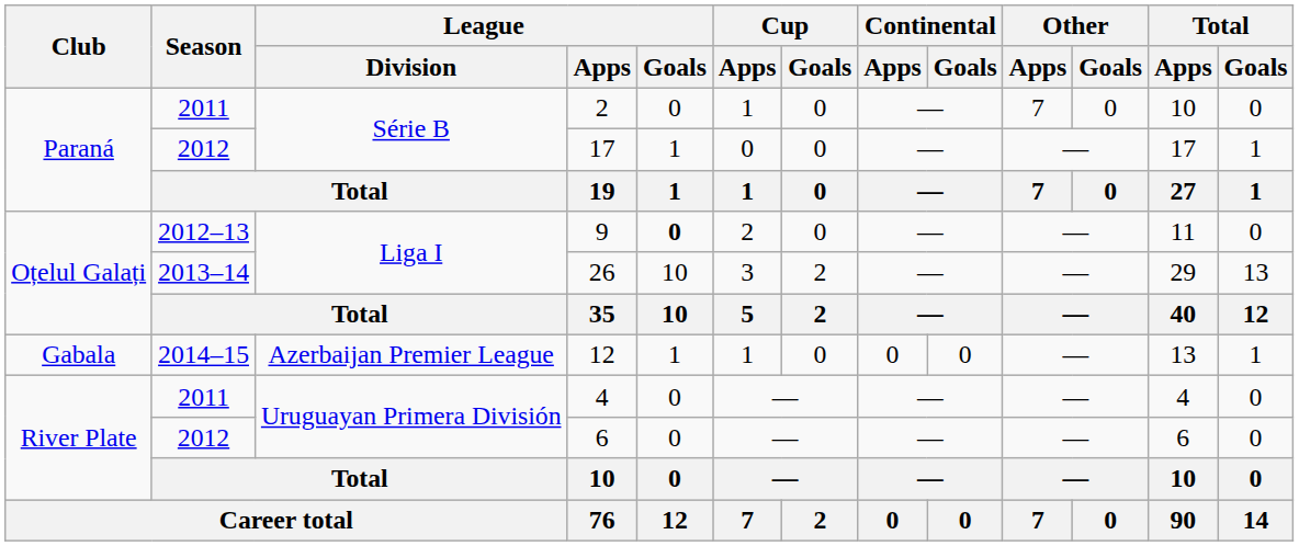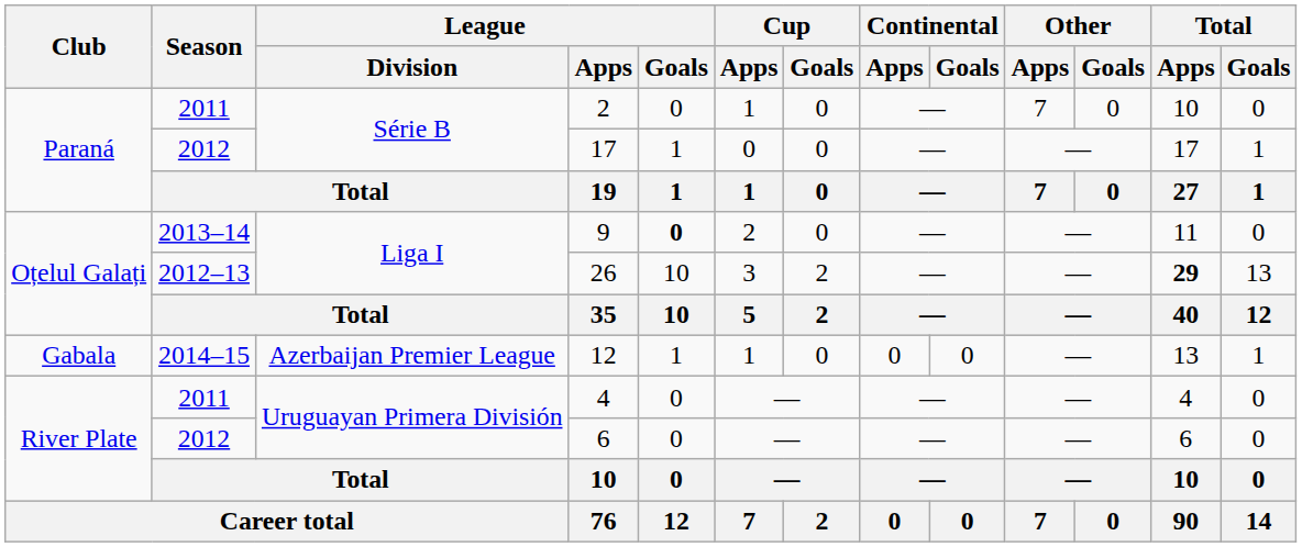9 | Season: 2012–13 -> 2013–14
26 | Season: 2013–14 -> 2012–13
26 | Total / Apps: normal -> bold
